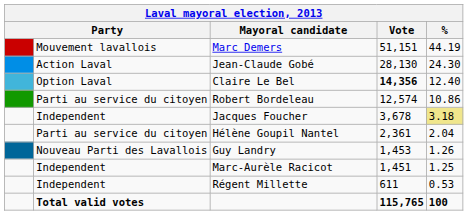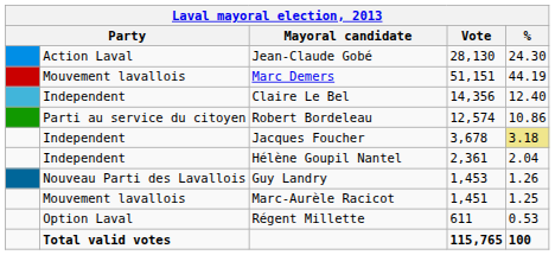rows swapped: Marc Demers <-> Jean-Claude Gobé
Claire Le Bel | column 2: Option Laval -> Independent
Claire Le Bel | Vote: bold -> normal
Hélène Goupil Nantel | column 2: Parti au service du citoyen -> Independent
Marc-Aurèle Racicot | column 2: Independent -> Mouvement lavallois
Régent Millette | column 2: Independent -> Option Laval
